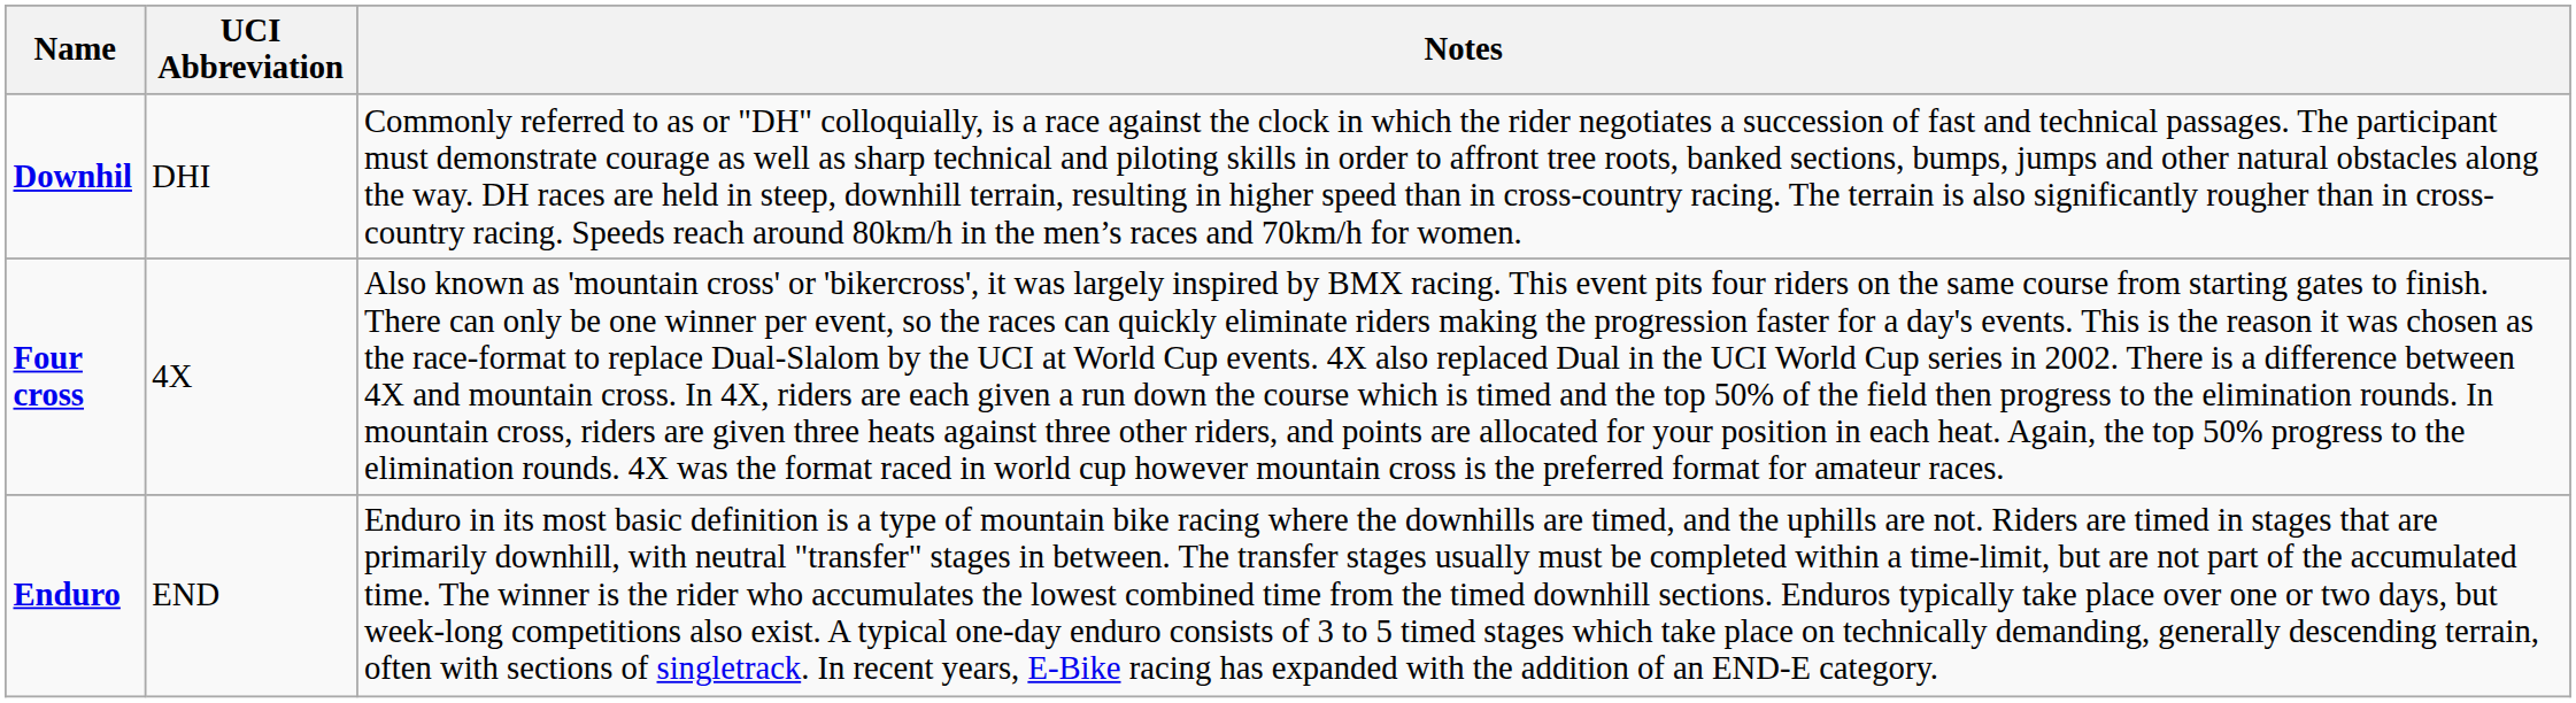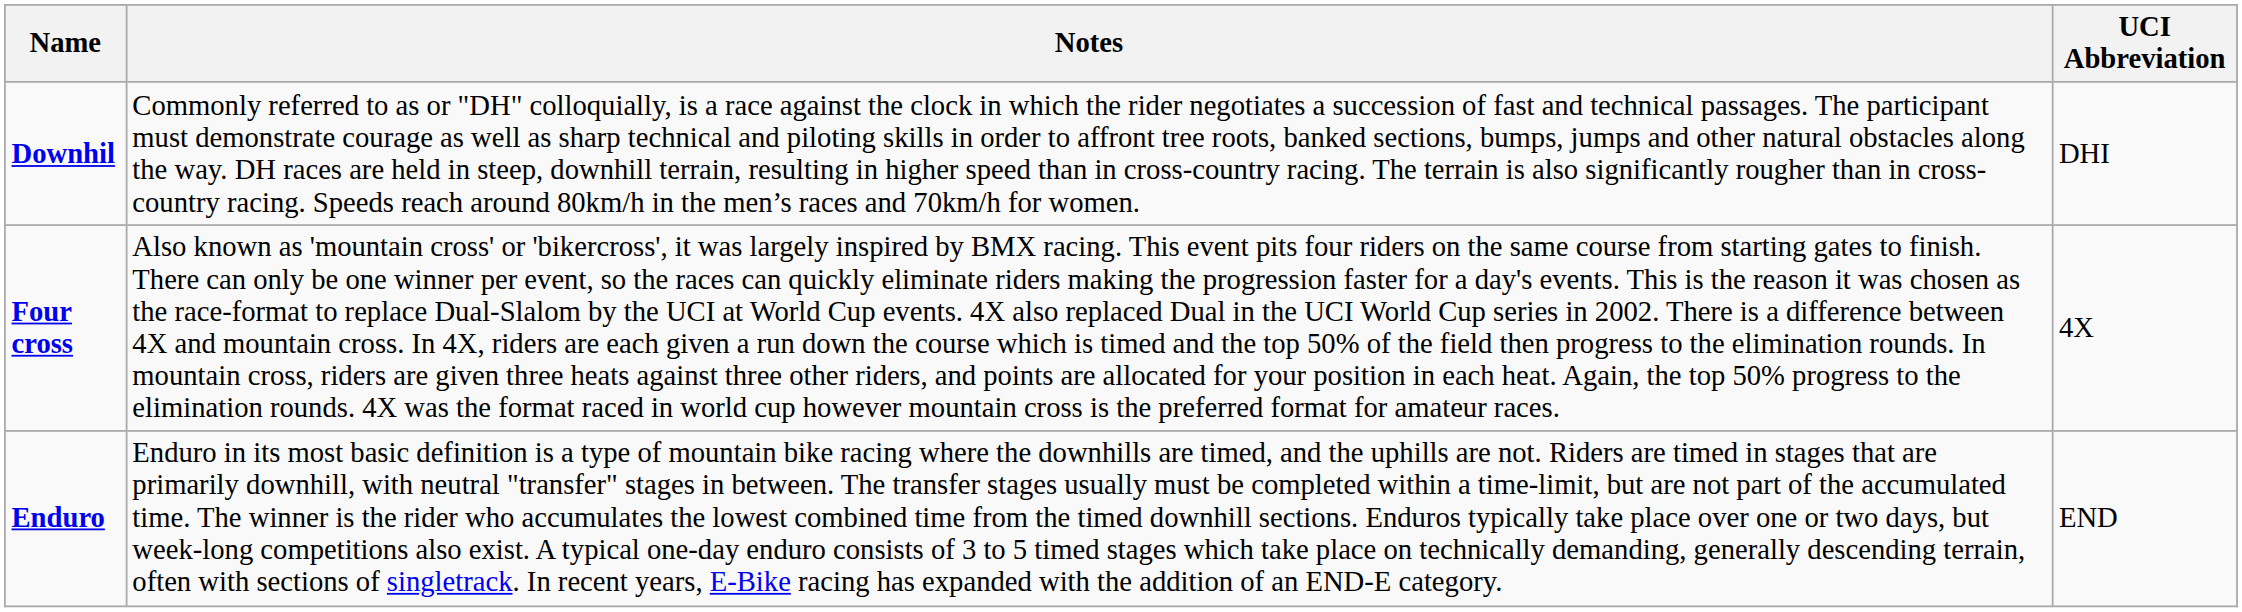columns swapped: UCI Abbreviation <-> Notes
